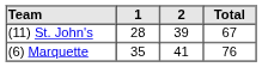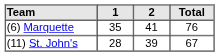rows swapped: (11) St. John's <-> (6) Marquette
